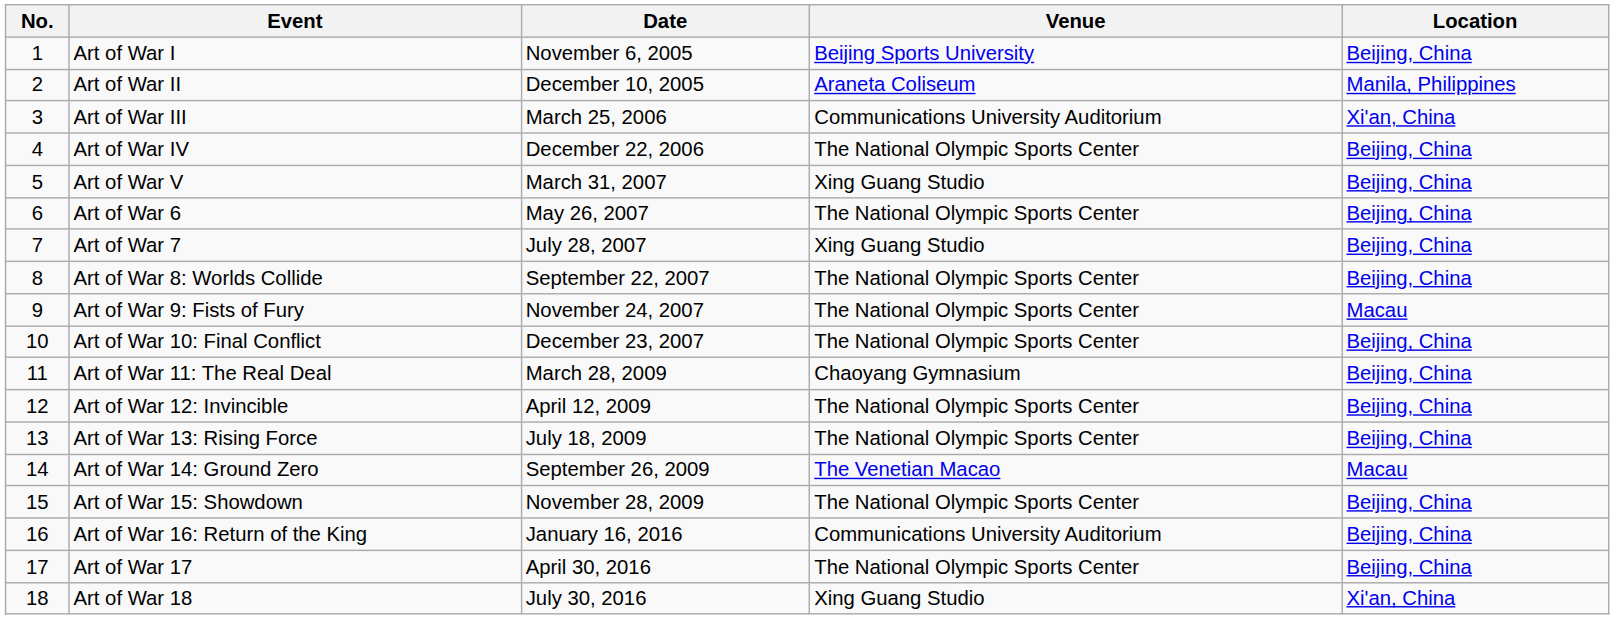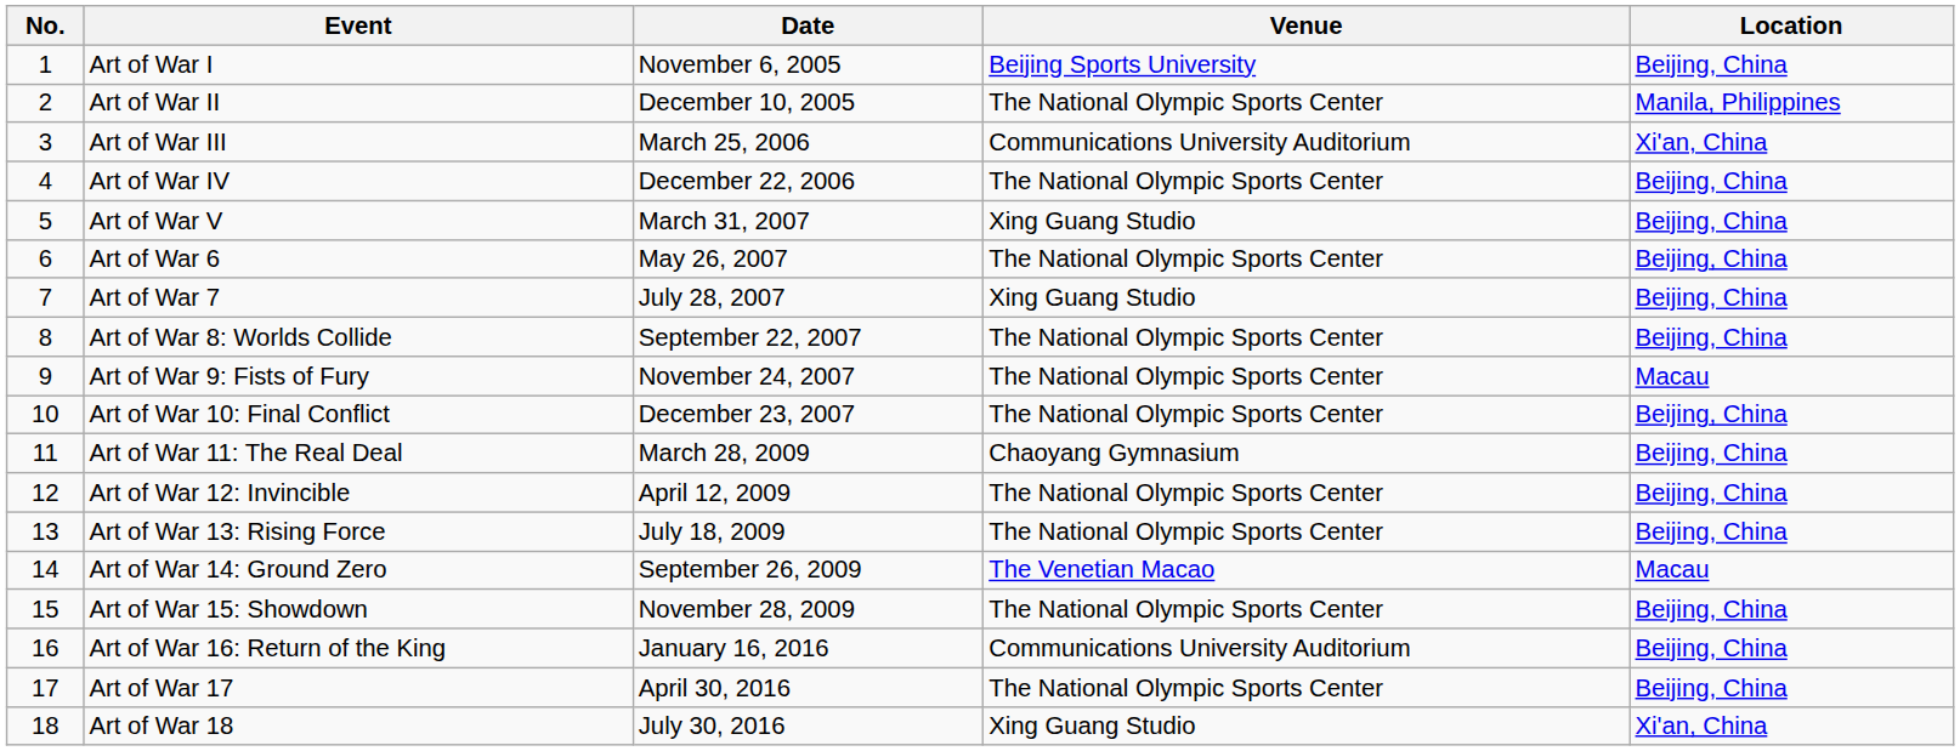Art of War II | Venue: Araneta Coliseum -> The National Olympic Sports Center
